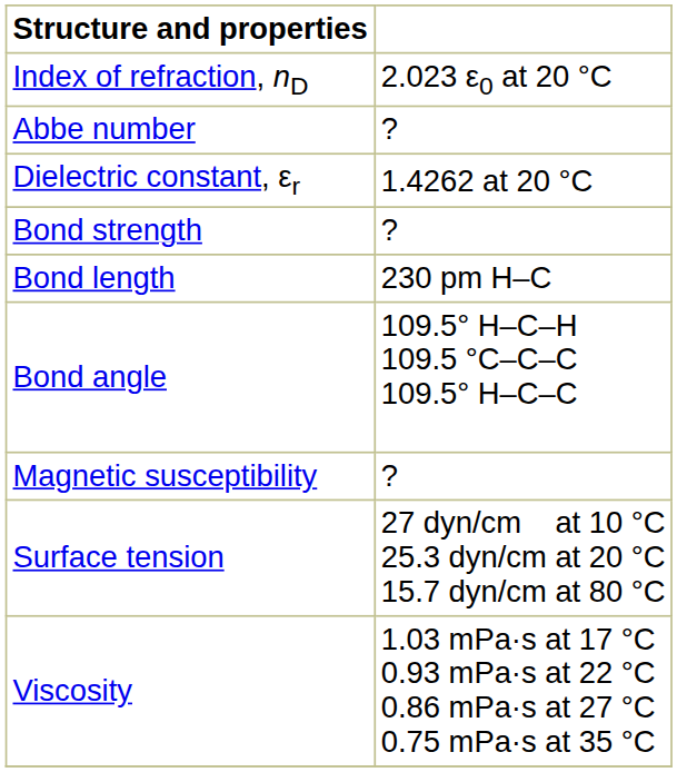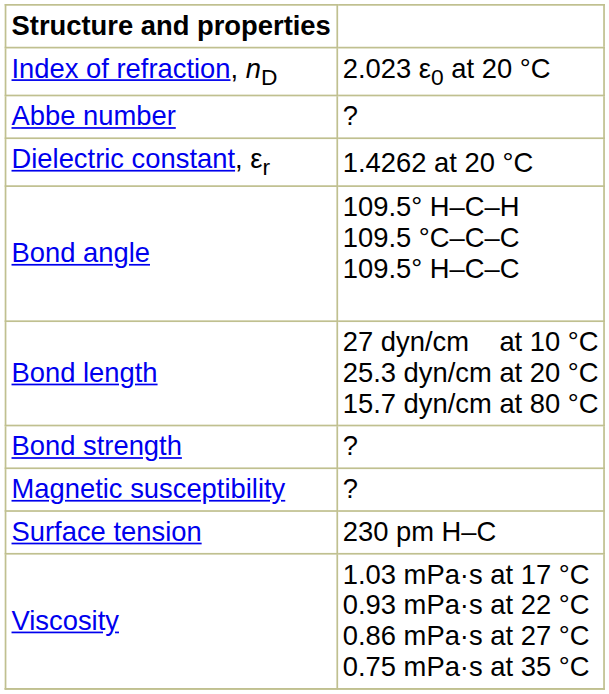rows swapped: Bond strength <-> Bond angle
Bond length | column 2: 230 pm H–C -> 27 dyn/cm at 10 °C 25.3 dyn/cm at 20 °C 15.7 dyn/cm at 80 °C
Surface tension | column 2: 27 dyn/cm at 10 °C 25.3 dyn/cm at 20 °C 15.7 dyn/cm at 80 °C -> 230 pm H–C
